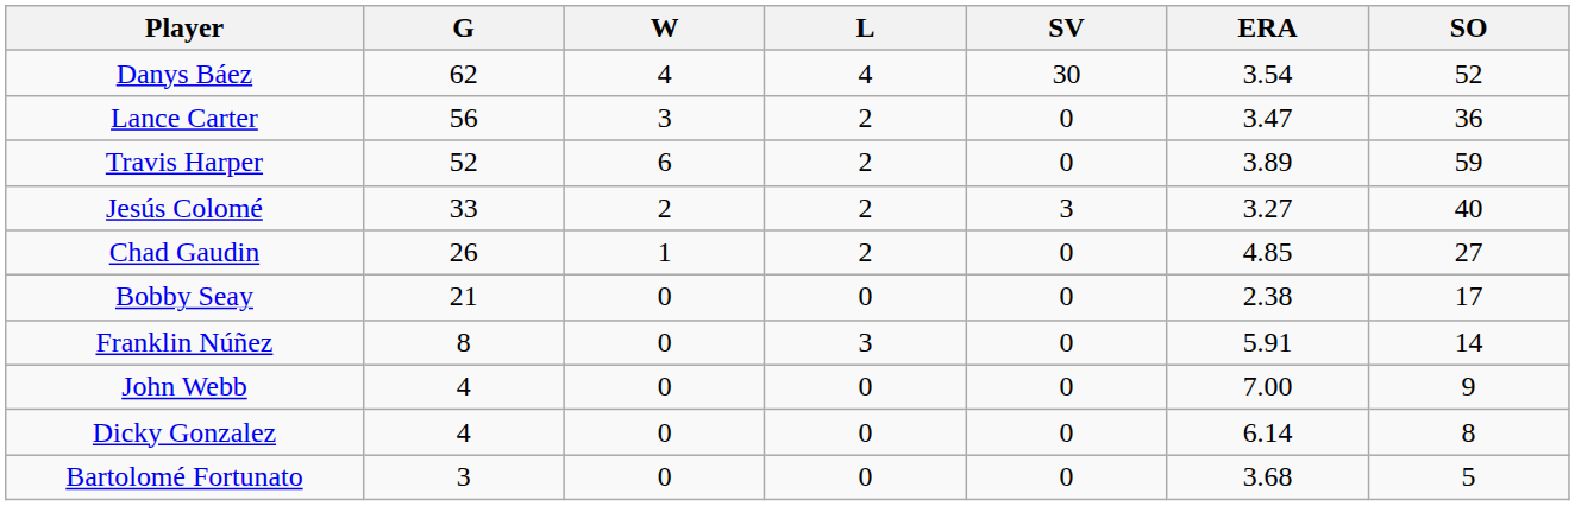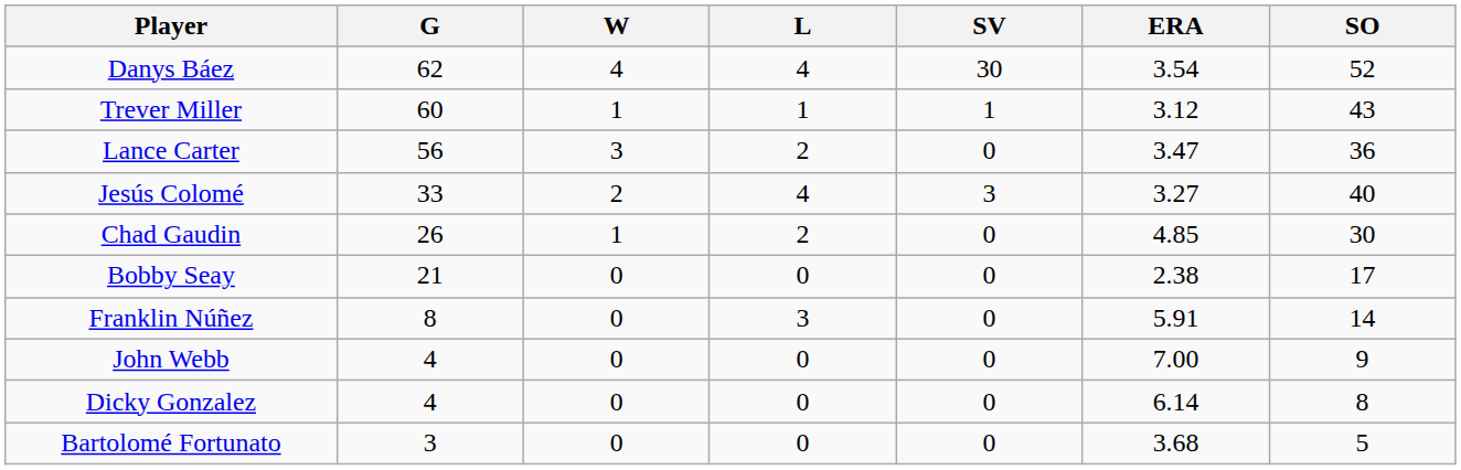+ row: Trever Miller | 60 | 1 | 1 | 1 | 3.12 | 43
- row: Travis Harper | 52 | 6 | 2 | 0 | 3.89 | 59
Jesús Colomé | L: 2 -> 4
Chad Gaudin | SO: 27 -> 30
